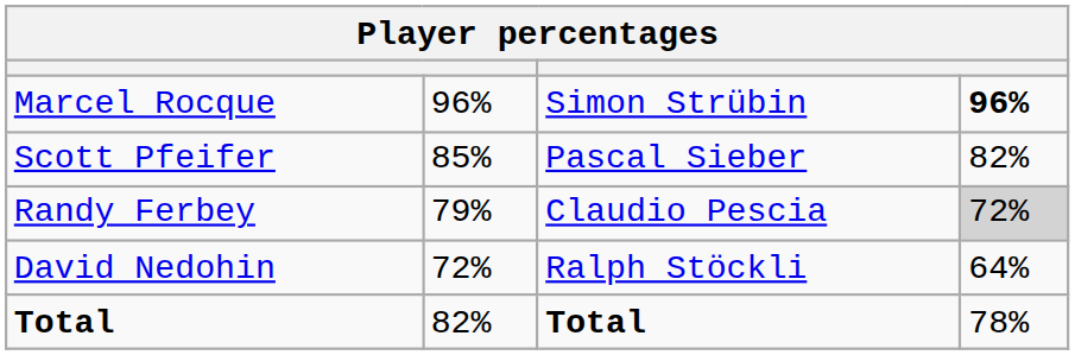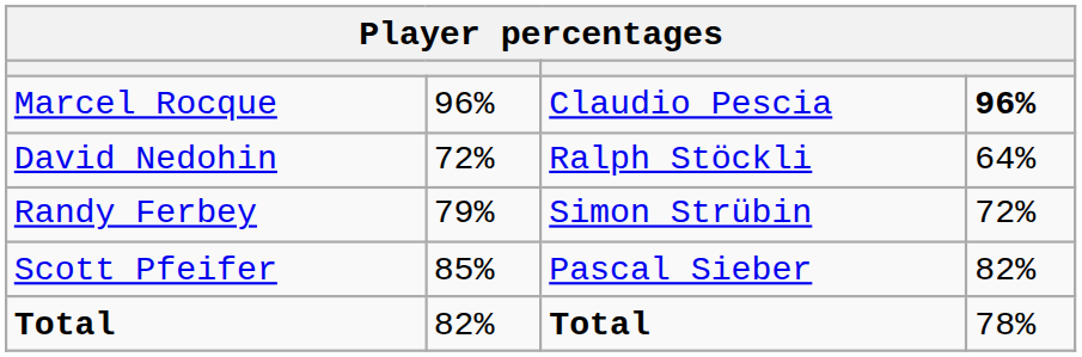Marcel Rocque | column 3: Simon Strübin -> Claudio Pescia
rows swapped: Scott Pfeifer <-> David Nedohin
Randy Ferbey | column 3: Claudio Pescia -> Simon Strübin
Randy Ferbey | column 4: lightgrey background -> no background
